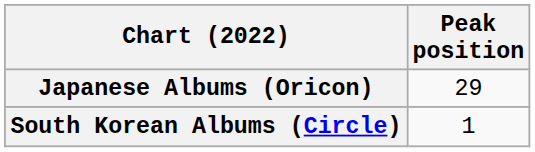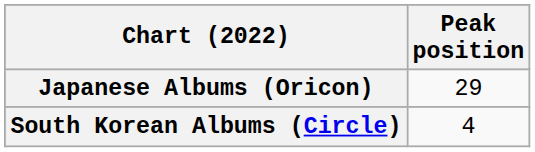South Korean Albums (Circle) | Peak position: 1 -> 4
